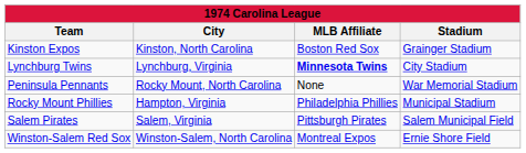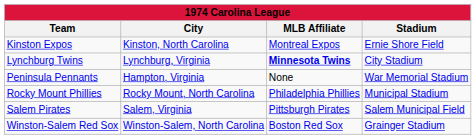Kinston Expos | MLB Affiliate: Boston Red Sox -> Montreal Expos
Kinston Expos | Stadium: Grainger Stadium -> Ernie Shore Field
Peninsula Pennants | City: Rocky Mount, North Carolina -> Hampton, Virginia
Rocky Mount Phillies | City: Hampton, Virginia -> Rocky Mount, North Carolina
Winston-Salem Red Sox | MLB Affiliate: Montreal Expos -> Boston Red Sox
Winston-Salem Red Sox | Stadium: Ernie Shore Field -> Grainger Stadium
